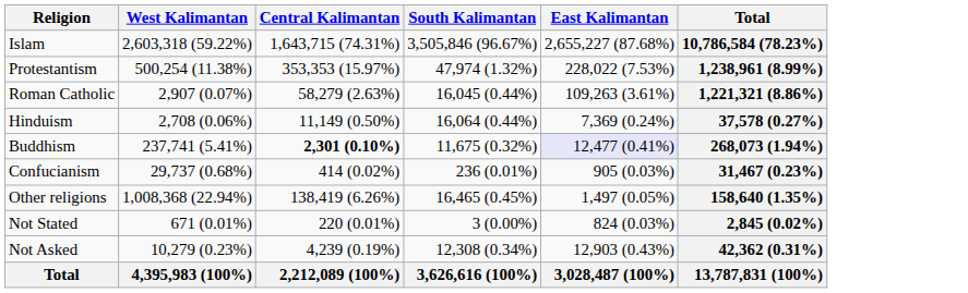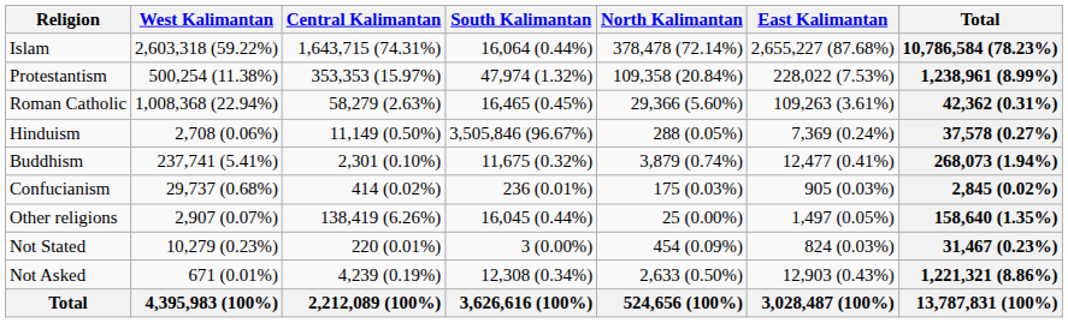+ column: North Kalimantan | 378,478 (72.14%) | 109,358 (20.84%) | 29,366 (5.60%) | 288 (0.05%) | 3,879 (0.74%) | 175 (0.03%) | 25 (0.00%) | 454 (0.09%) | 2,633 (0.50%) | 524,656 (100%)
Islam | South Kalimantan: 3,505,846 (96.67%) -> 16,064 (0.44%)
Roman Catholic | West Kalimantan: 2,907 (0.07%) -> 1,008,368 (22.94%)
Roman Catholic | South Kalimantan: 16,045 (0.44%) -> 16,465 (0.45%)
Roman Catholic | Total: 1,221,321 (8.86%) -> 42,362 (0.31%)
Hinduism | South Kalimantan: 16,064 (0.44%) -> 3,505,846 (96.67%)
Buddhism | Central Kalimantan: bold -> normal
Buddhism | East Kalimantan: lavender background -> no background
Confucianism | Total: 31,467 (0.23%) -> 2,845 (0.02%)
Other religions | West Kalimantan: 1,008,368 (22.94%) -> 2,907 (0.07%)
Other religions | South Kalimantan: 16,465 (0.45%) -> 16,045 (0.44%)
Not Stated | West Kalimantan: 671 (0.01%) -> 10,279 (0.23%)
Not Stated | Total: 2,845 (0.02%) -> 31,467 (0.23%)
Not Asked | West Kalimantan: 10,279 (0.23%) -> 671 (0.01%)
Not Asked | Total: 42,362 (0.31%) -> 1,221,321 (8.86%)
